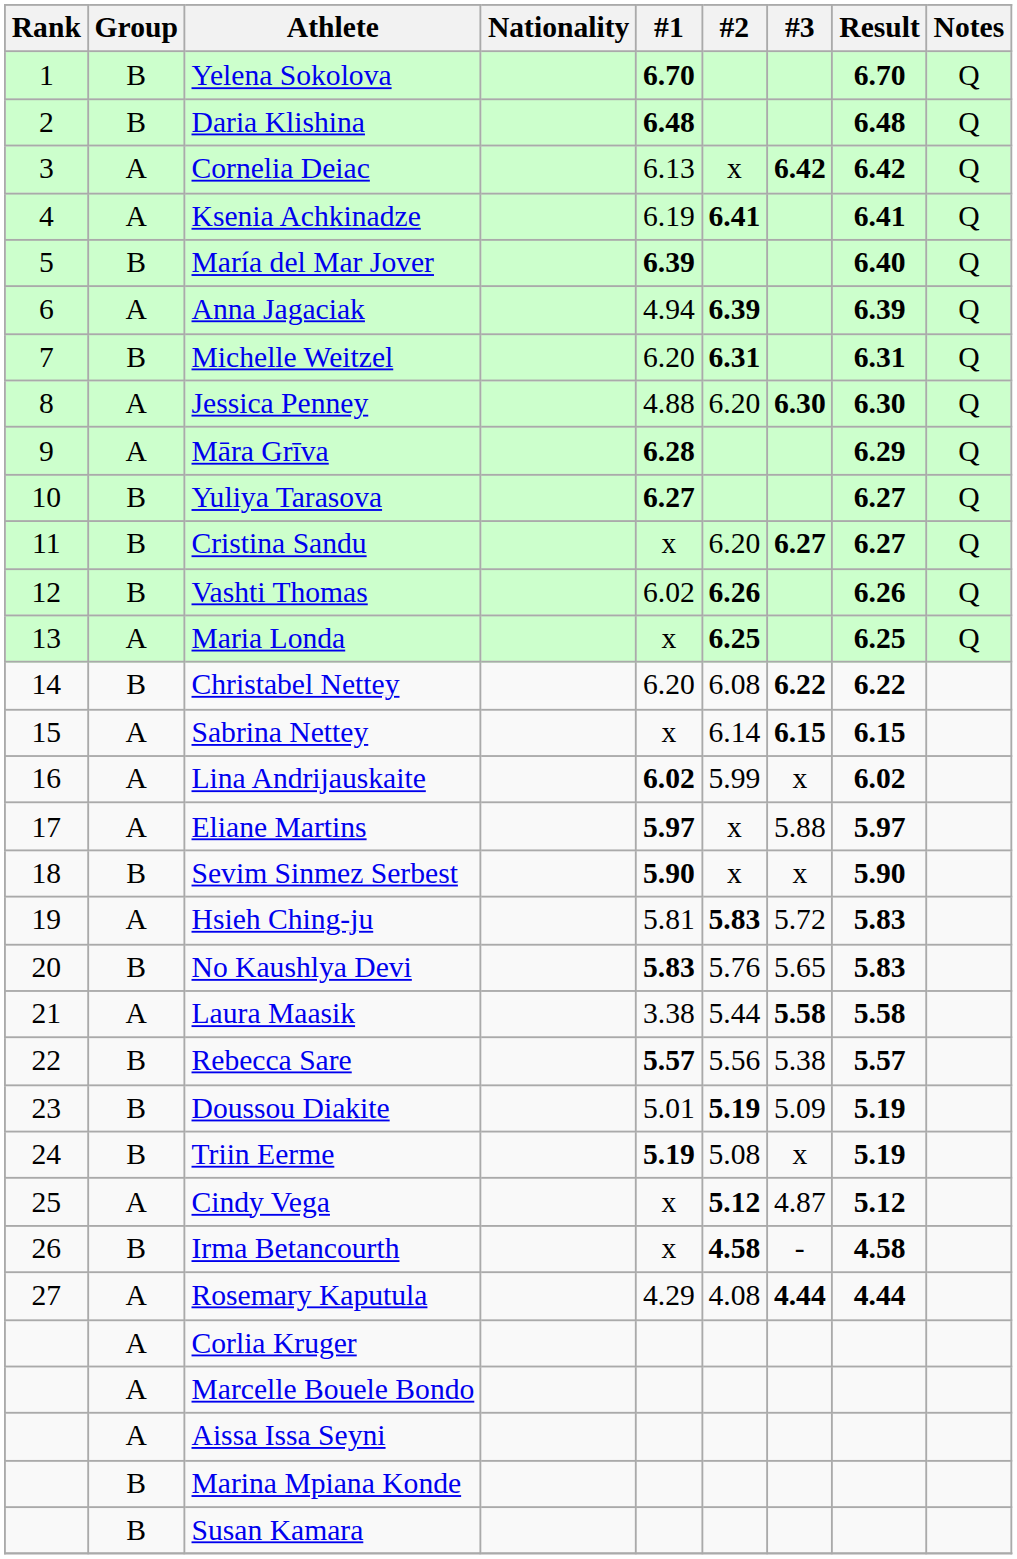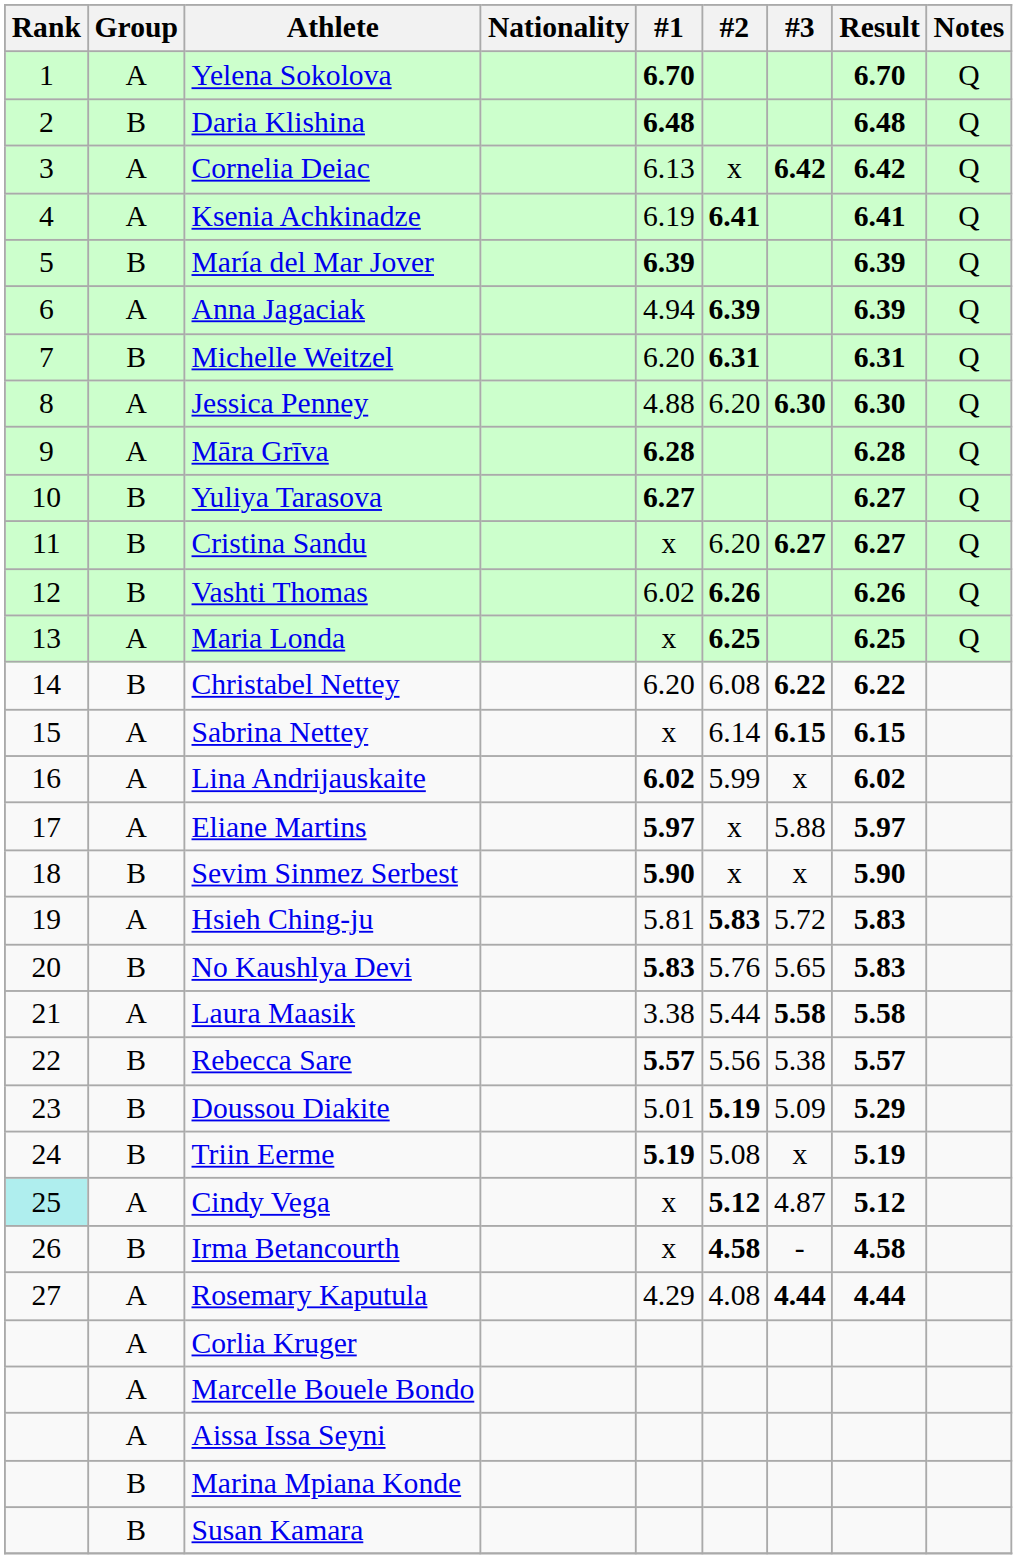Yelena Sokolova | Group: B -> A
María del Mar Jover | Result: 6.40 -> 6.39
Māra Grīva | Result: 6.29 -> 6.28
Doussou Diakite | Result: 5.19 -> 5.29
Cindy Vega | Rank: no background -> paleturquoise background
